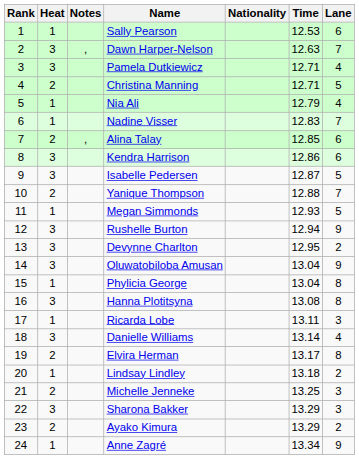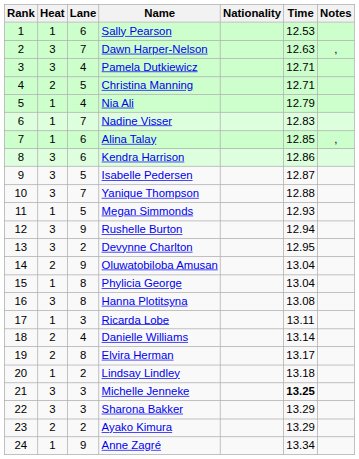columns swapped: Lane <-> Notes
Alina Talay | Heat: 2 -> 1
Yanique Thompson | Heat: 2 -> 3
Oluwatobiloba Amusan | Heat: 3 -> 2
Danielle Williams | Heat: 3 -> 2
Michelle Jenneke | Heat: 2 -> 3
Michelle Jenneke | Time: normal -> bold
